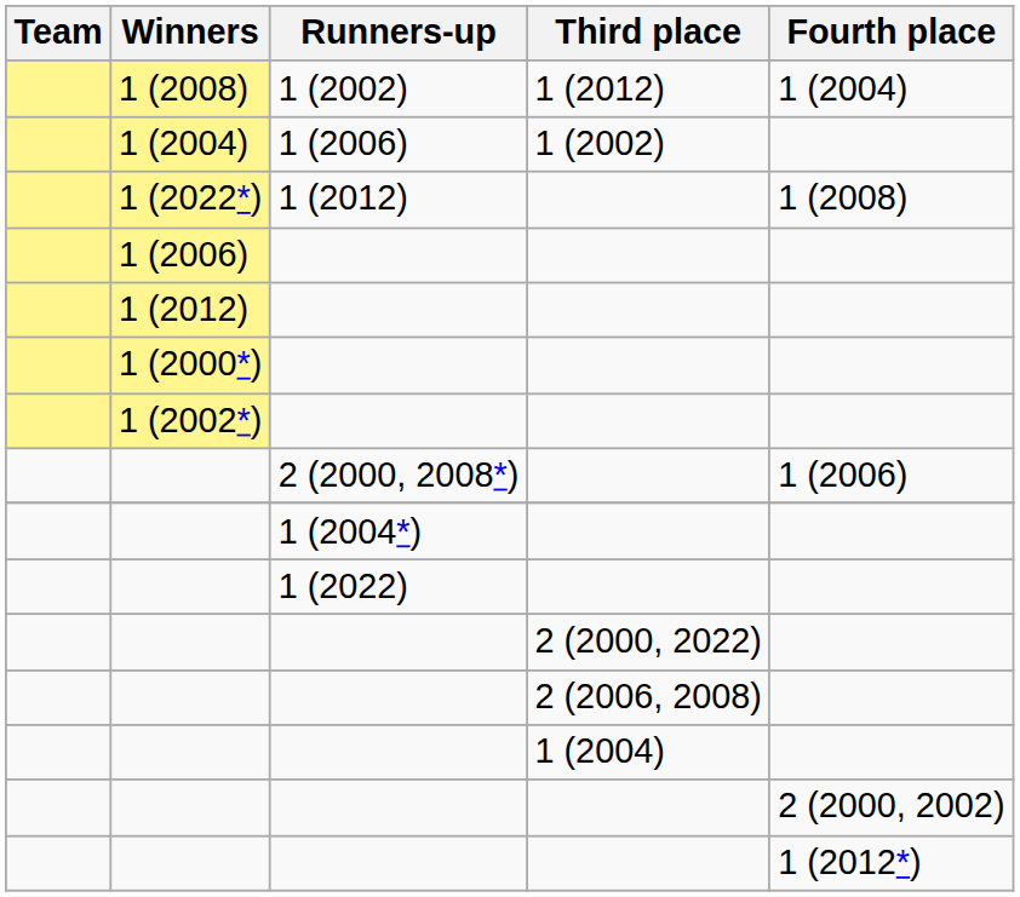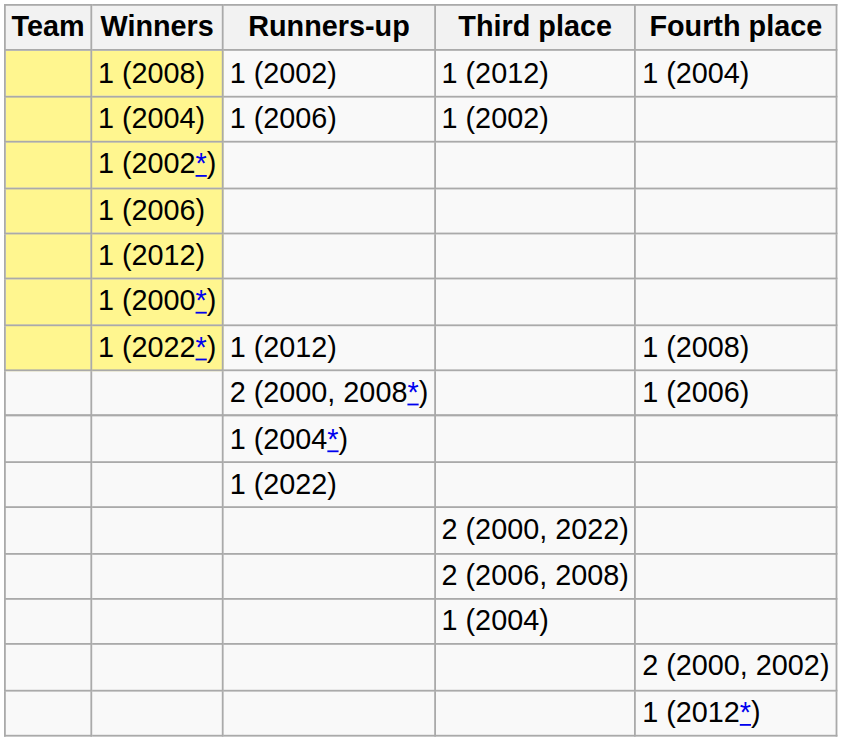rows swapped: 1 (2022*) <-> 1 (2002*)
